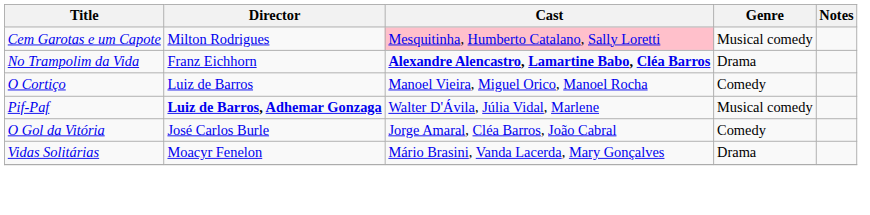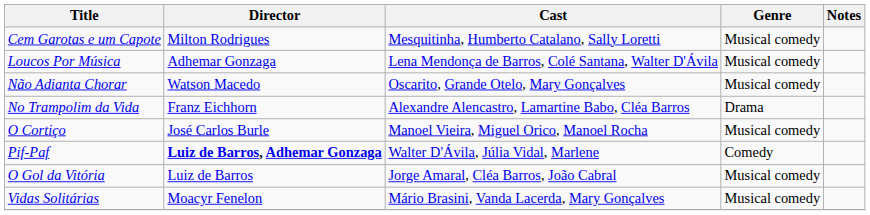Cem Garotas e um Capote | Cast: pink background -> no background
+ row: Loucos Por Música | Adhemar Gonzaga | Lena Mendonça de Barros, Colé Santana, Walter D'Ávila | Musical comedy
+ row: Não Adianta Chorar | Watson Macedo | Oscarito, Grande Otelo, Mary Gonçalves | Musical comedy
No Trampolim da Vida | Cast: bold -> normal
O Cortiço | Director: Luiz de Barros -> José Carlos Burle
O Cortiço | Genre: Comedy -> Musical comedy
Pif-Paf | Genre: Musical comedy -> Comedy
O Gol da Vitória | Director: José Carlos Burle -> Luiz de Barros
O Gol da Vitória | Genre: Comedy -> Musical comedy
Vidas Solitárias | Genre: Drama -> Musical comedy
